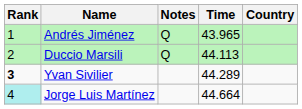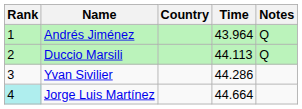columns swapped: Country <-> Notes
Andrés Jiménez | Time: 43.965 -> 43.964
Yvan Sivilier | Rank: bold -> normal
Yvan Sivilier | Time: 44.289 -> 44.286
